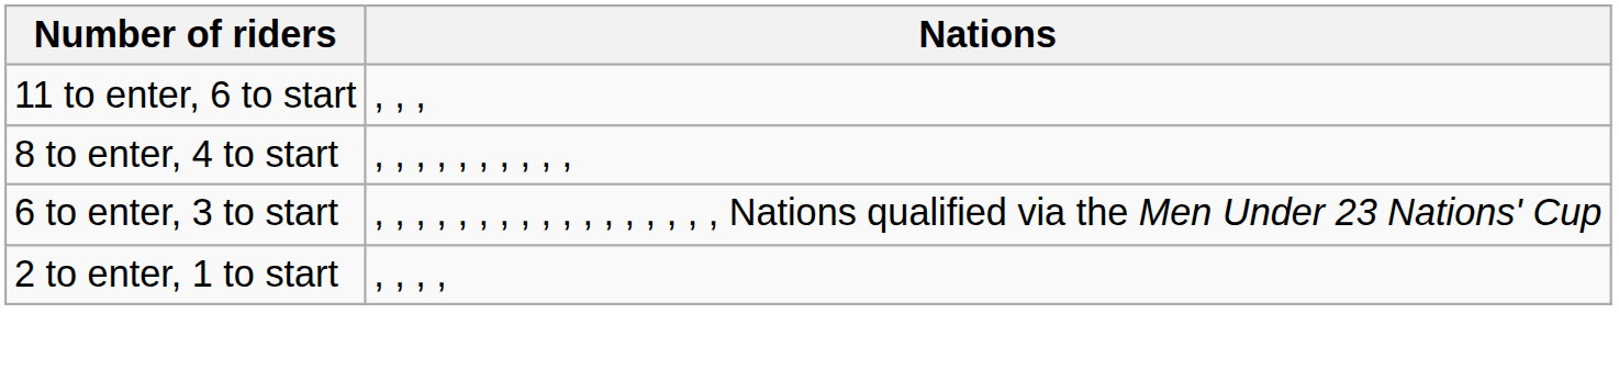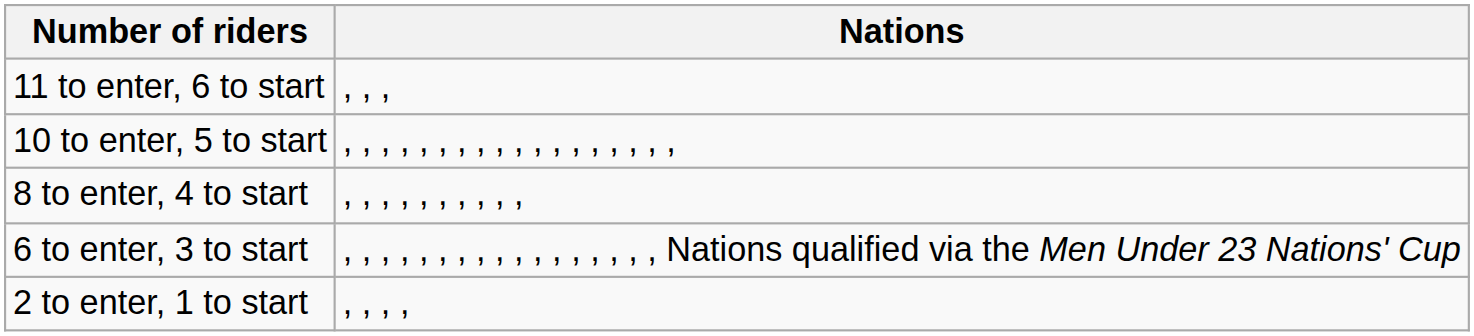+ row: 10 to enter, 5 to start | , , , , , , , , , , , , , , , , , ,
